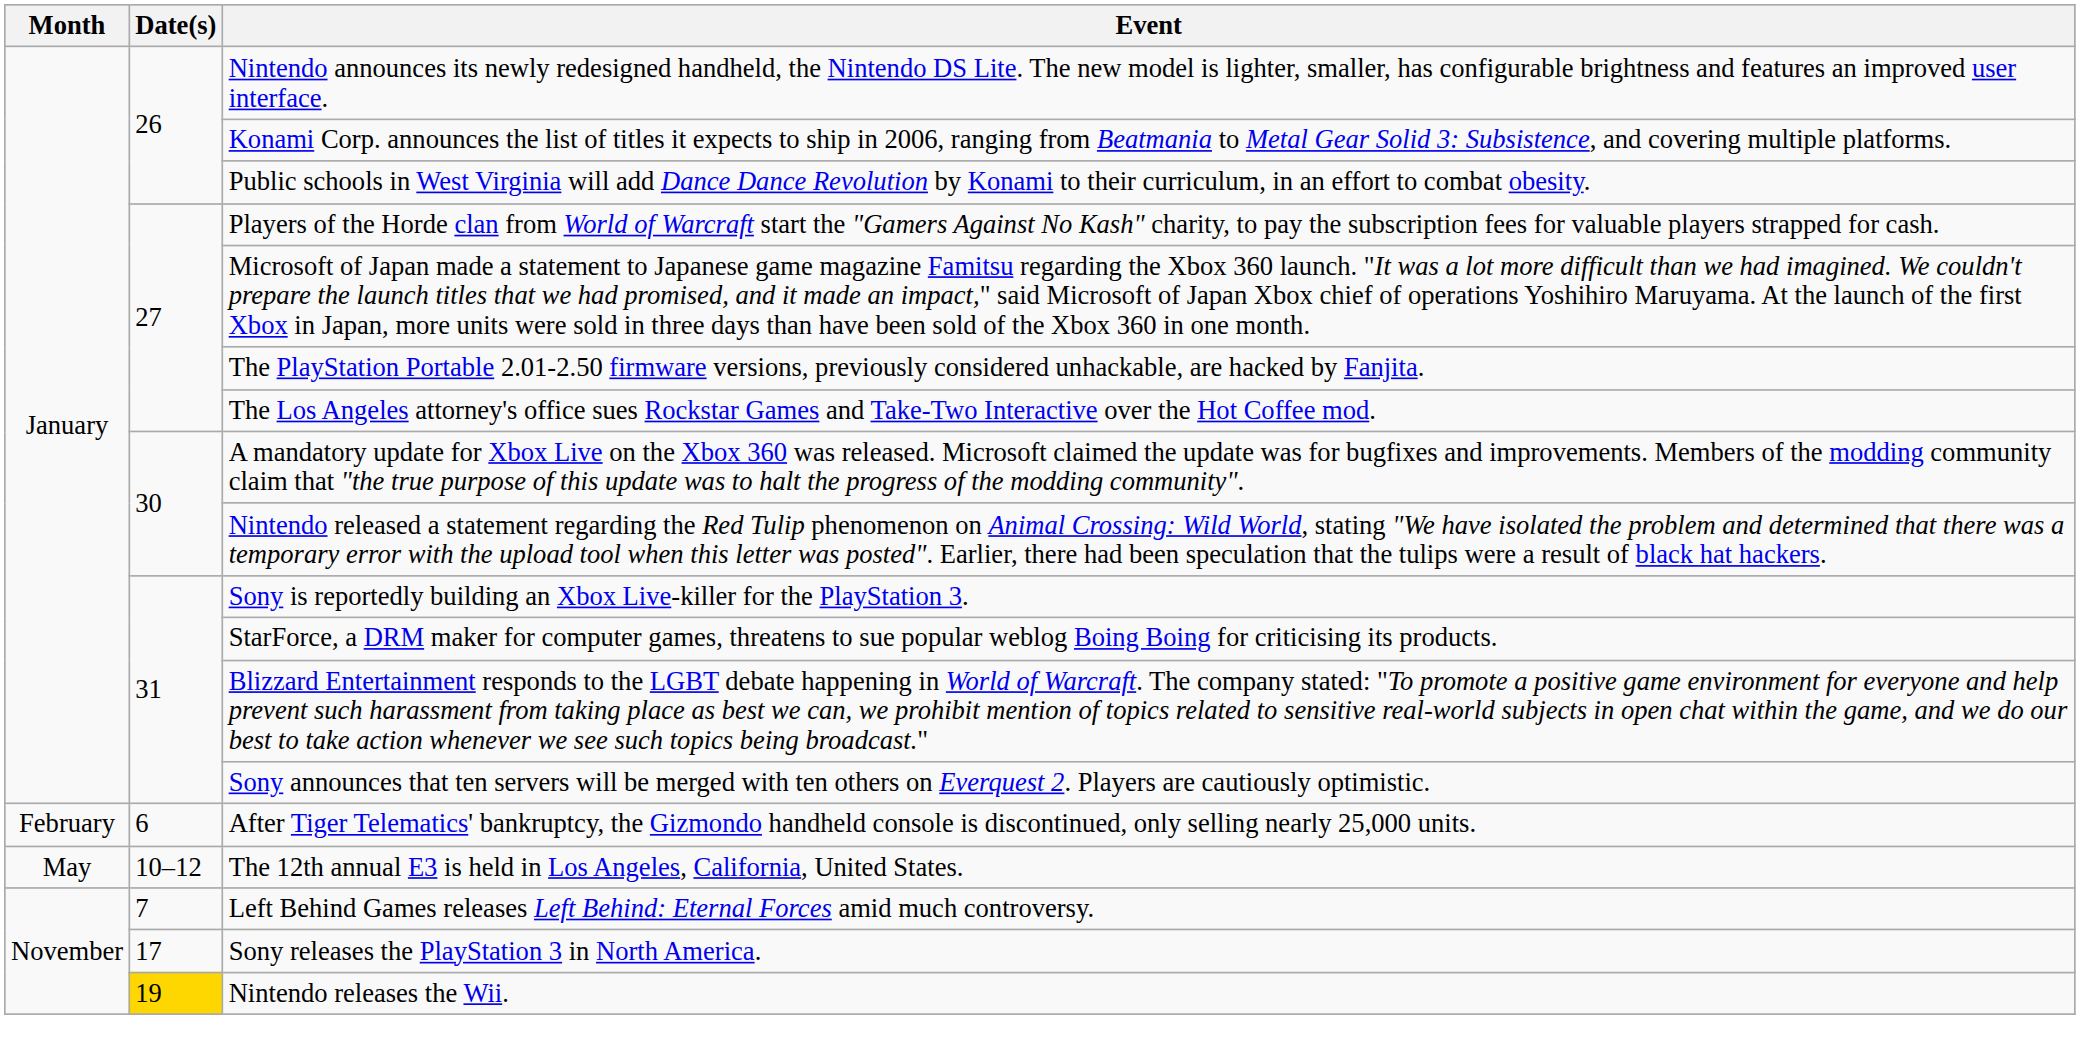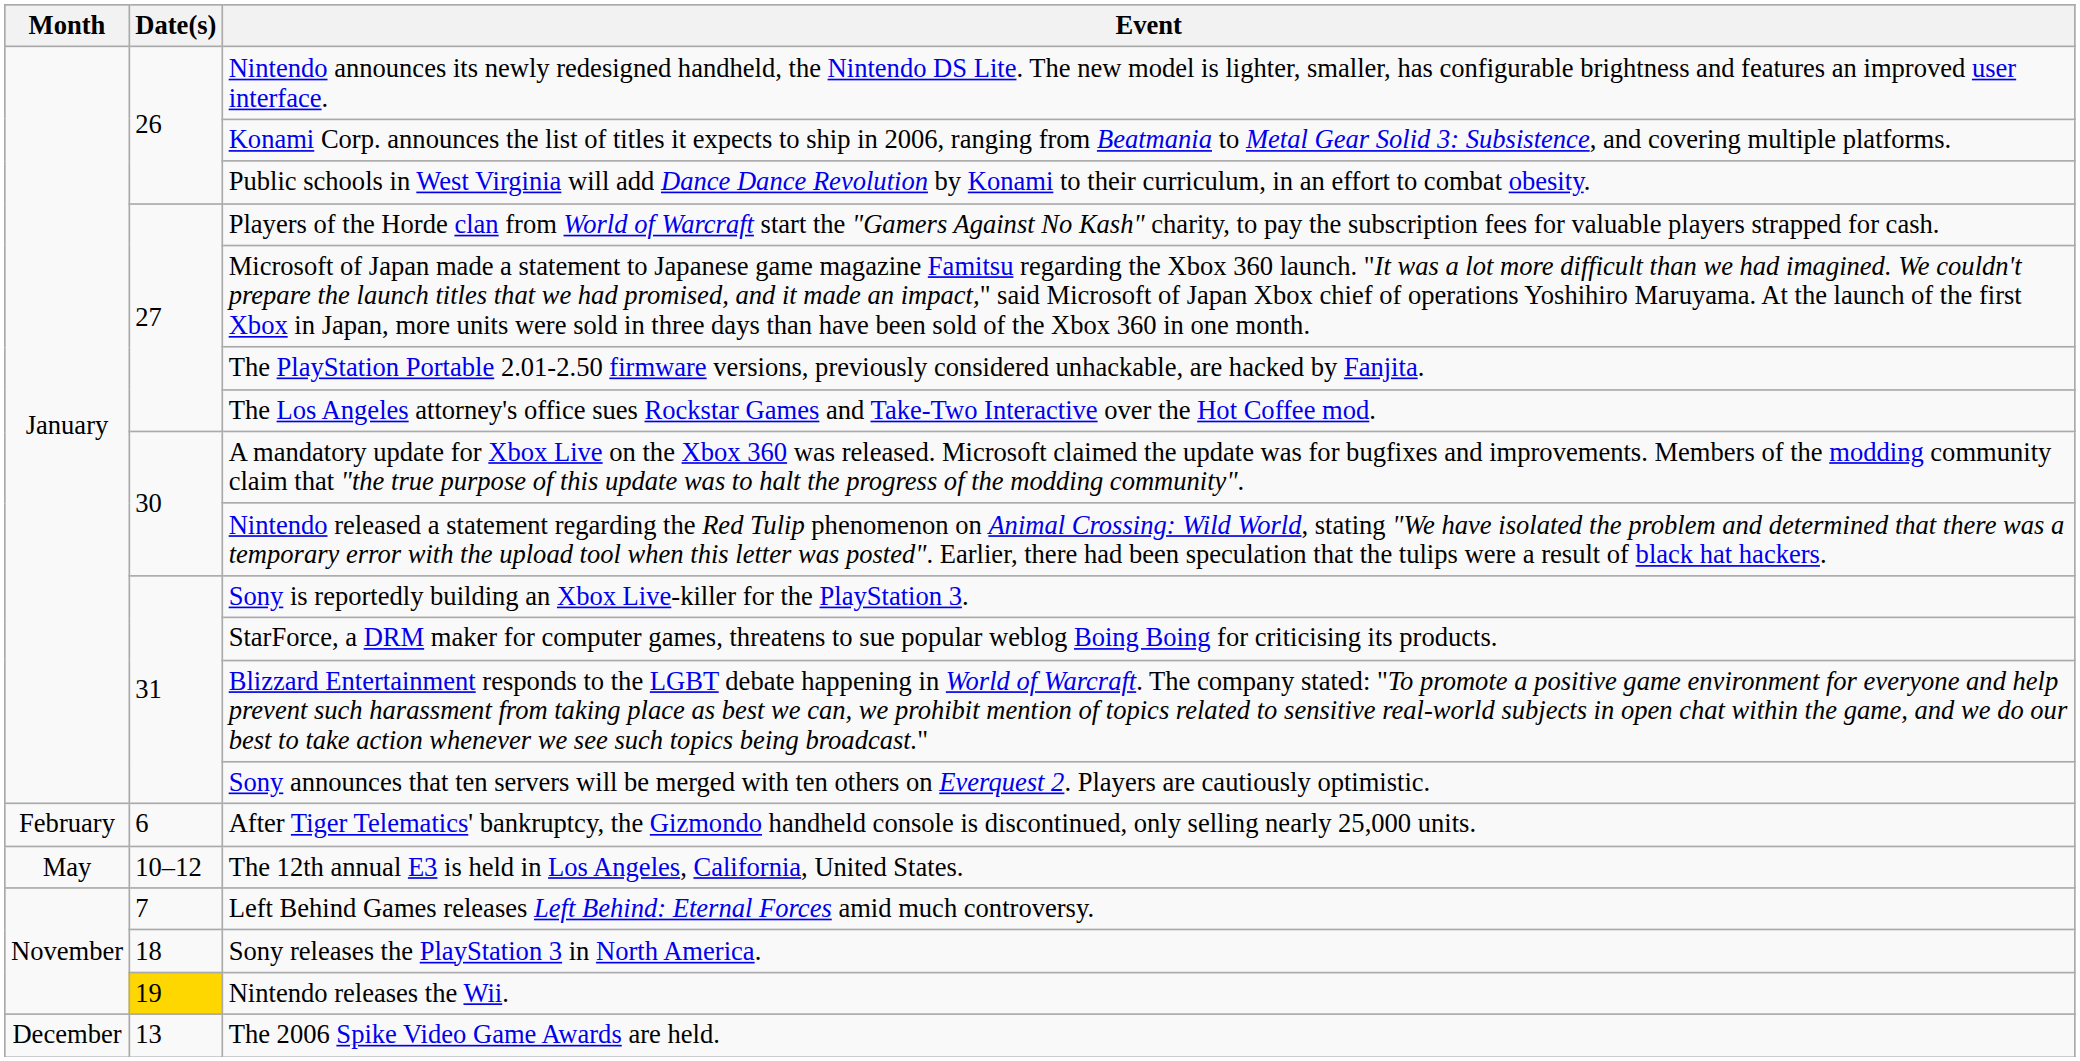Sony releases the PlayStation 3 in North America. | Date(s): 17 -> 18
+ row: December | 13 | The 2006 Spike Video Game Awards are held.
